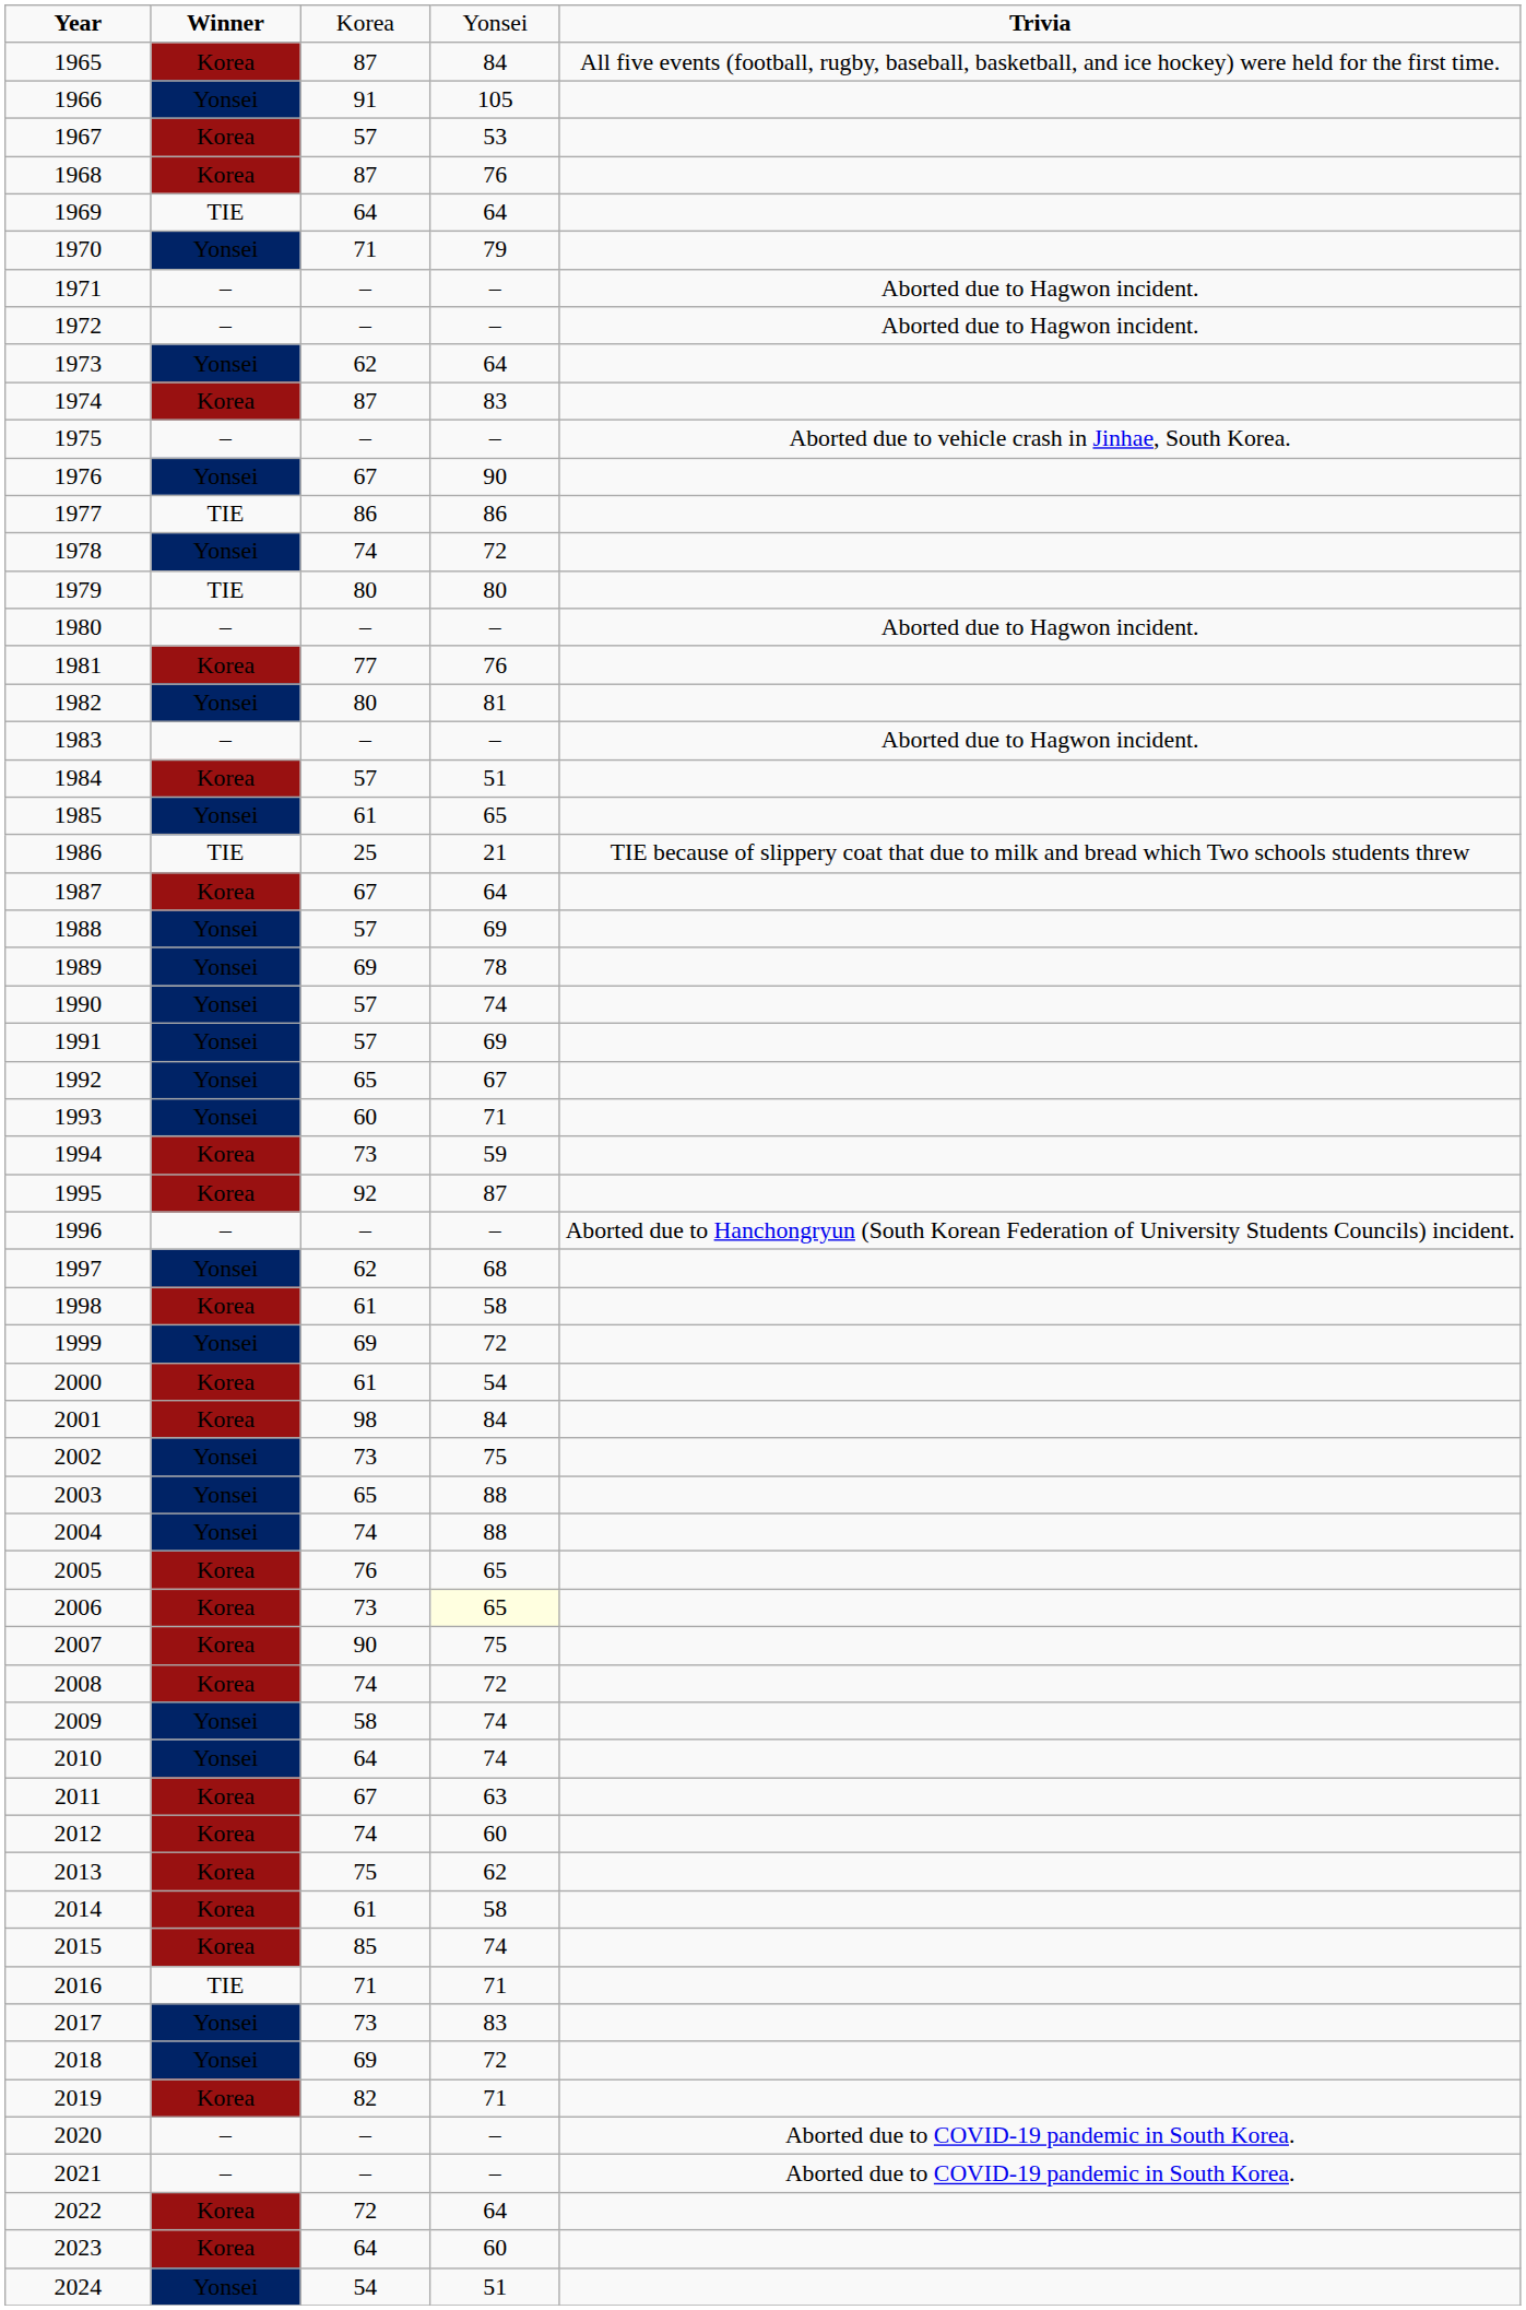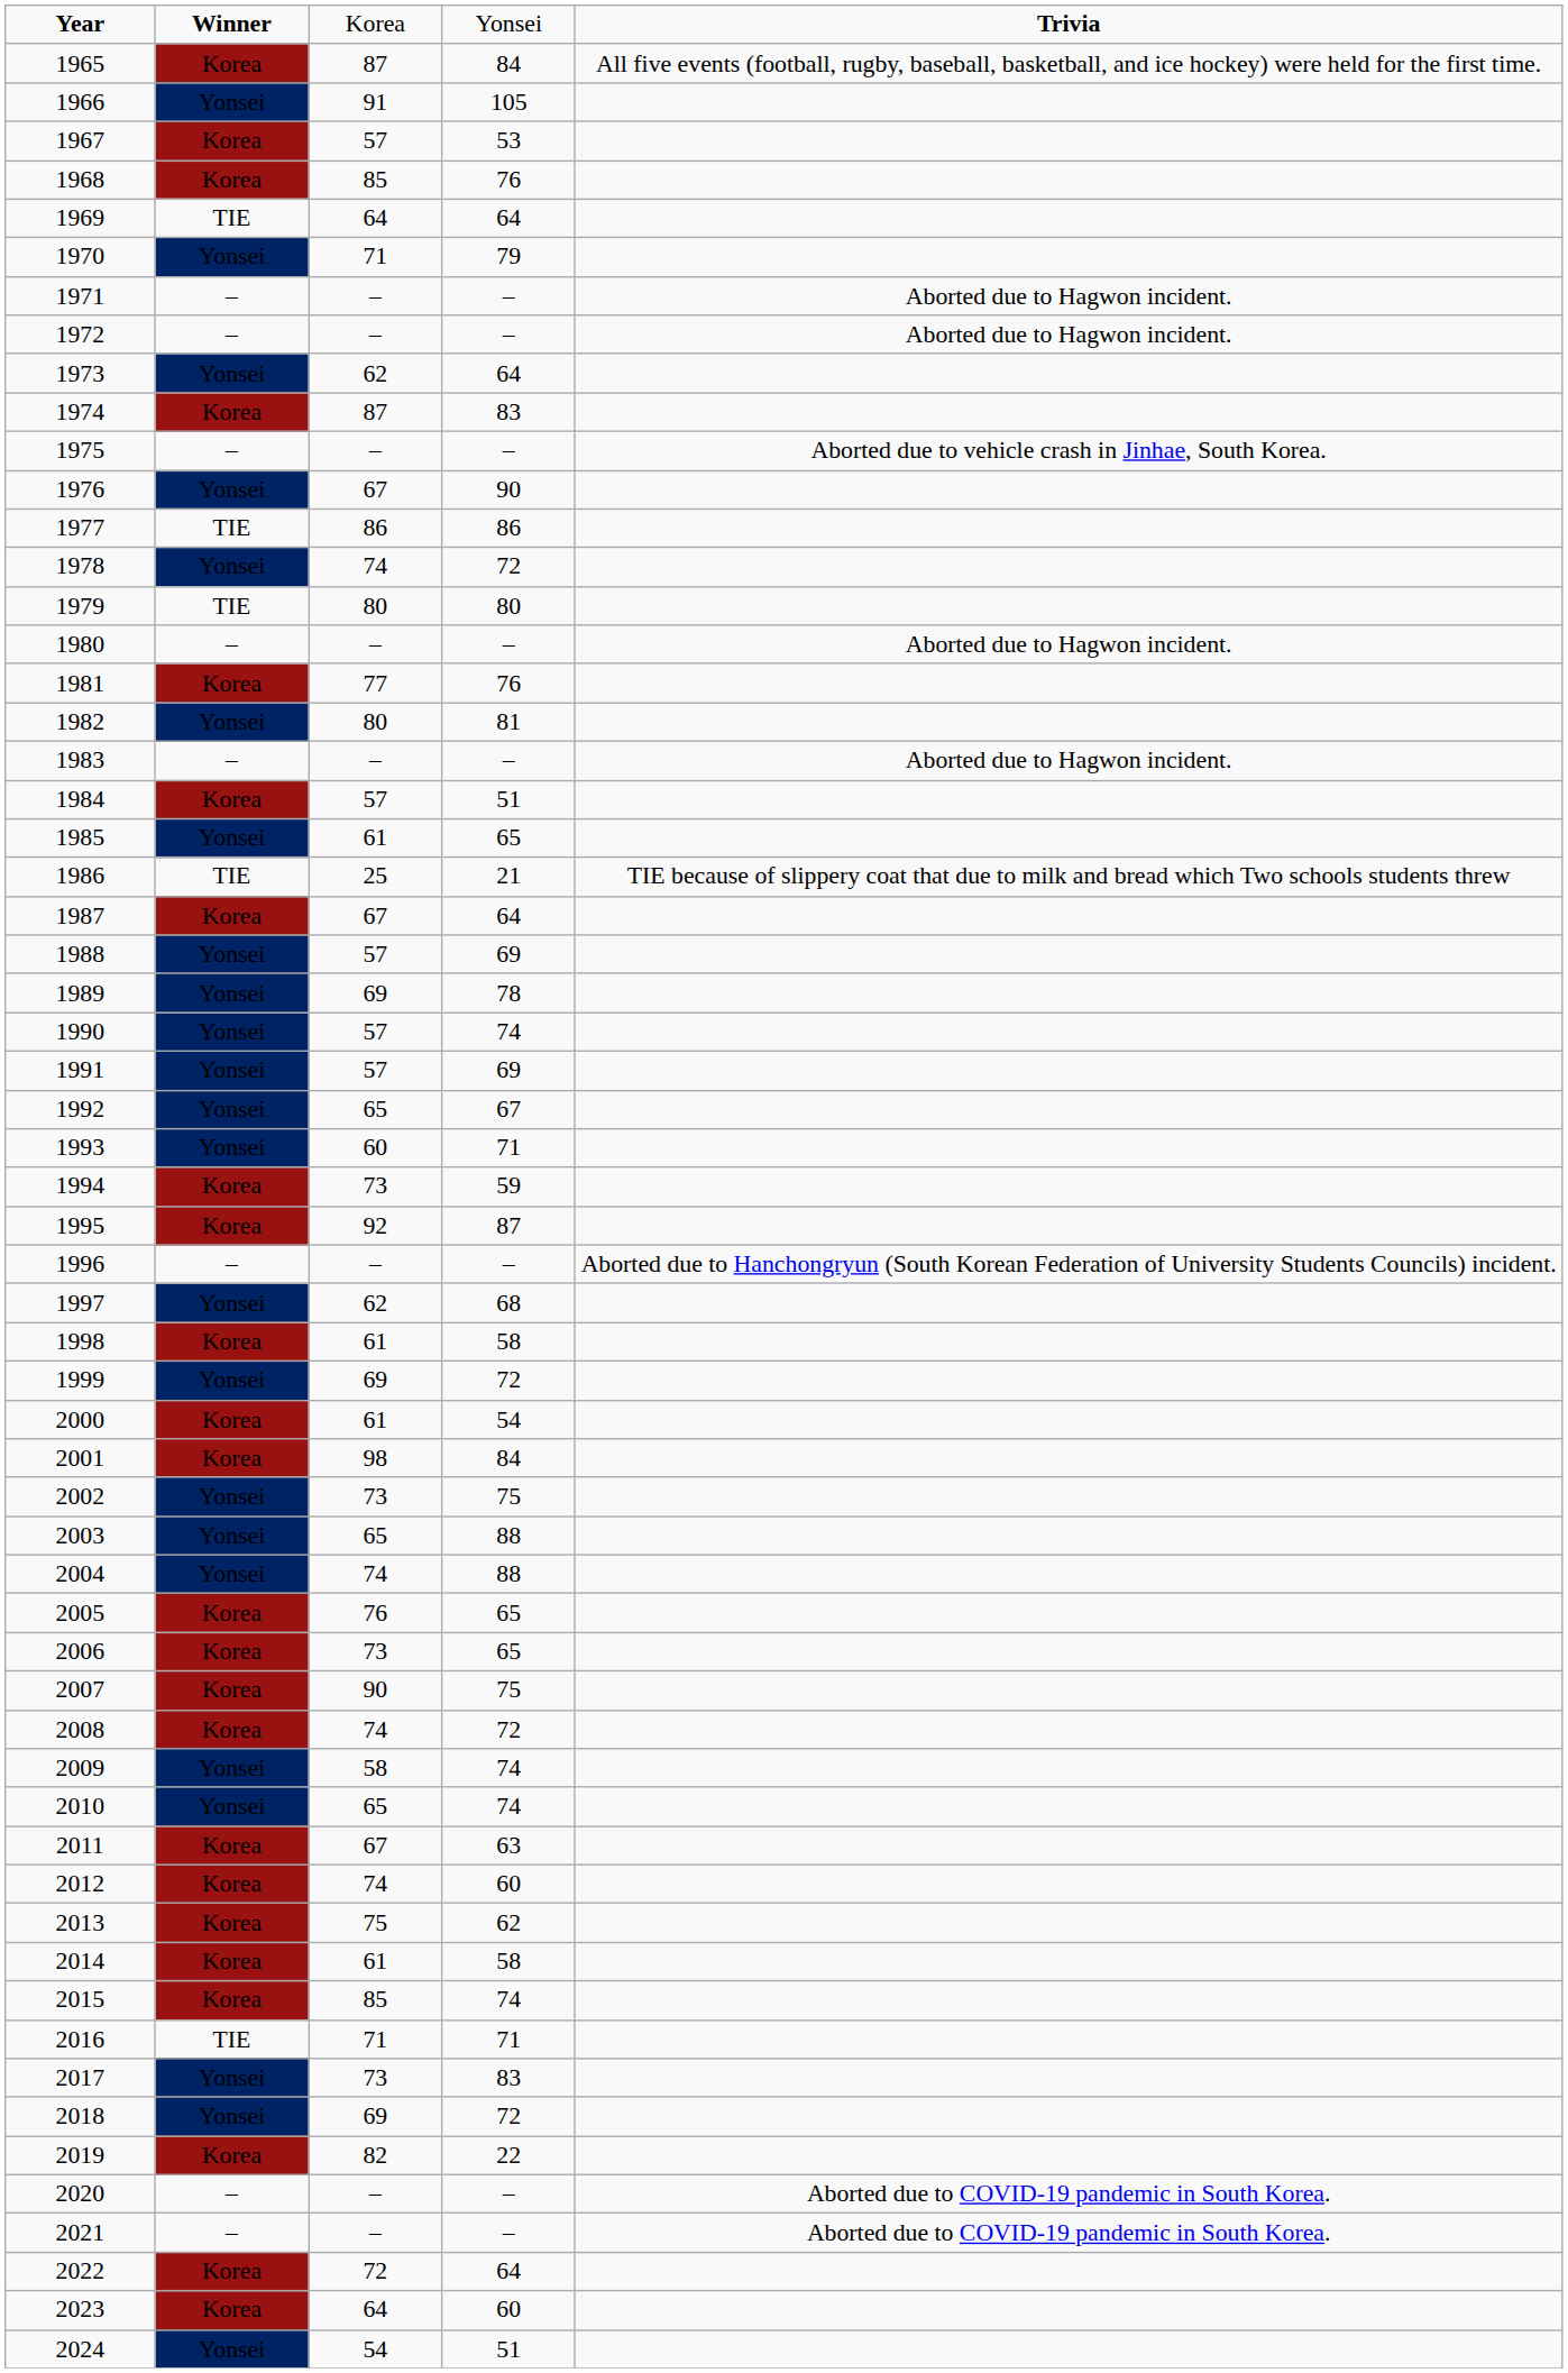1968 | column 3: 87 -> 85
2006 | column 4: lightyellow background -> no background
2010 | column 3: 64 -> 65
2019 | column 4: 71 -> 22
